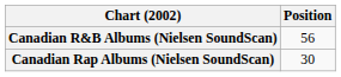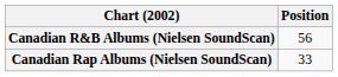Canadian Rap Albums (Nielsen SoundScan) | Position: 30 -> 33
